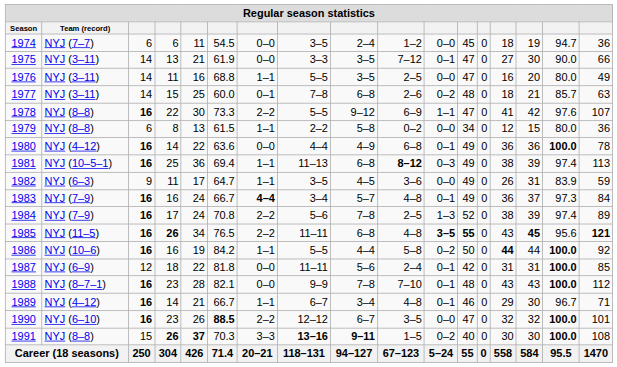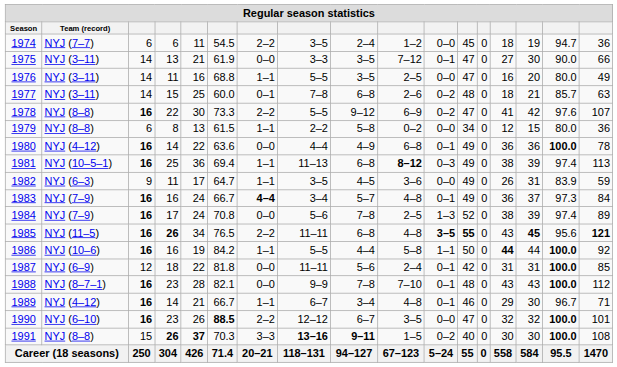1974 | column 7: 0–0 -> 2–2
1978 | column 11: 1–1 -> 0–2
1984 | column 7: 2–2 -> 0–0
1986 | column 11: 0–2 -> 1–1
